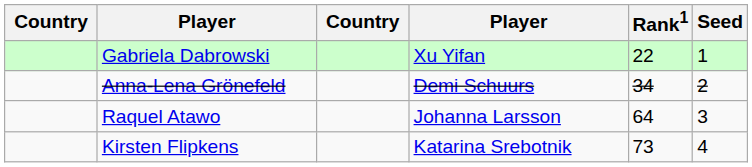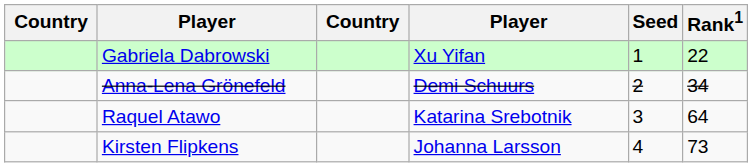columns swapped: Rank1 <-> Seed
Raquel Atawo | column 4: Johanna Larsson -> Katarina Srebotnik
Kirsten Flipkens | column 4: Katarina Srebotnik -> Johanna Larsson
